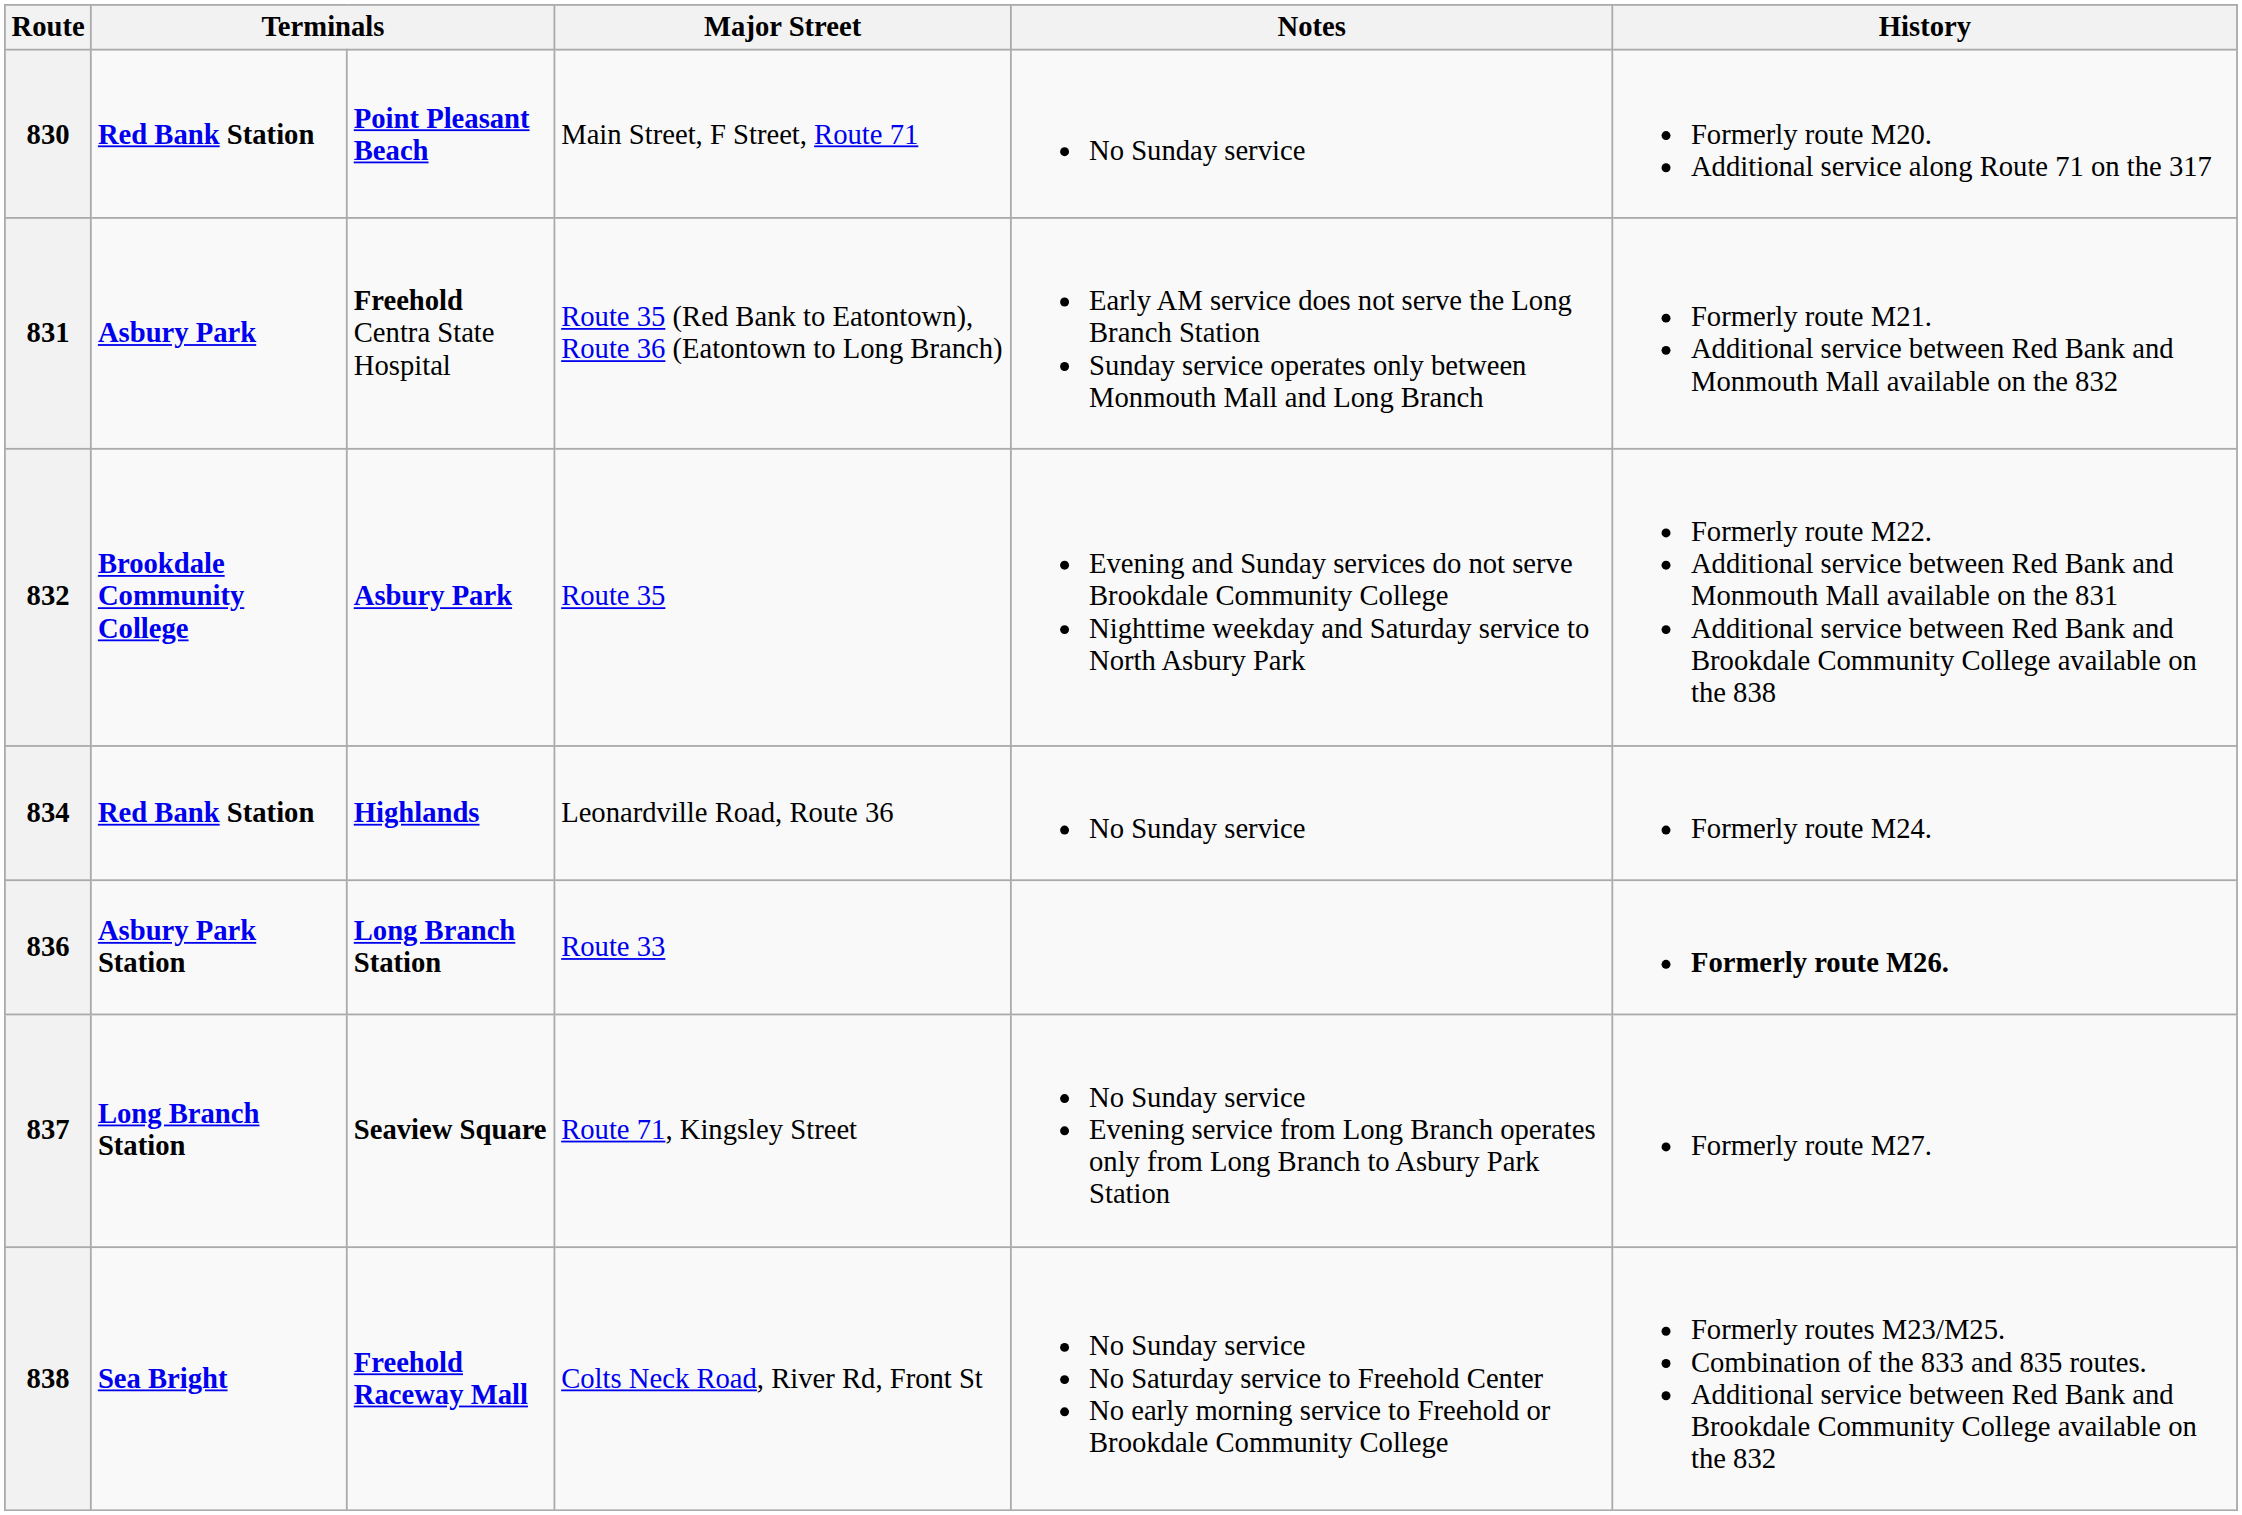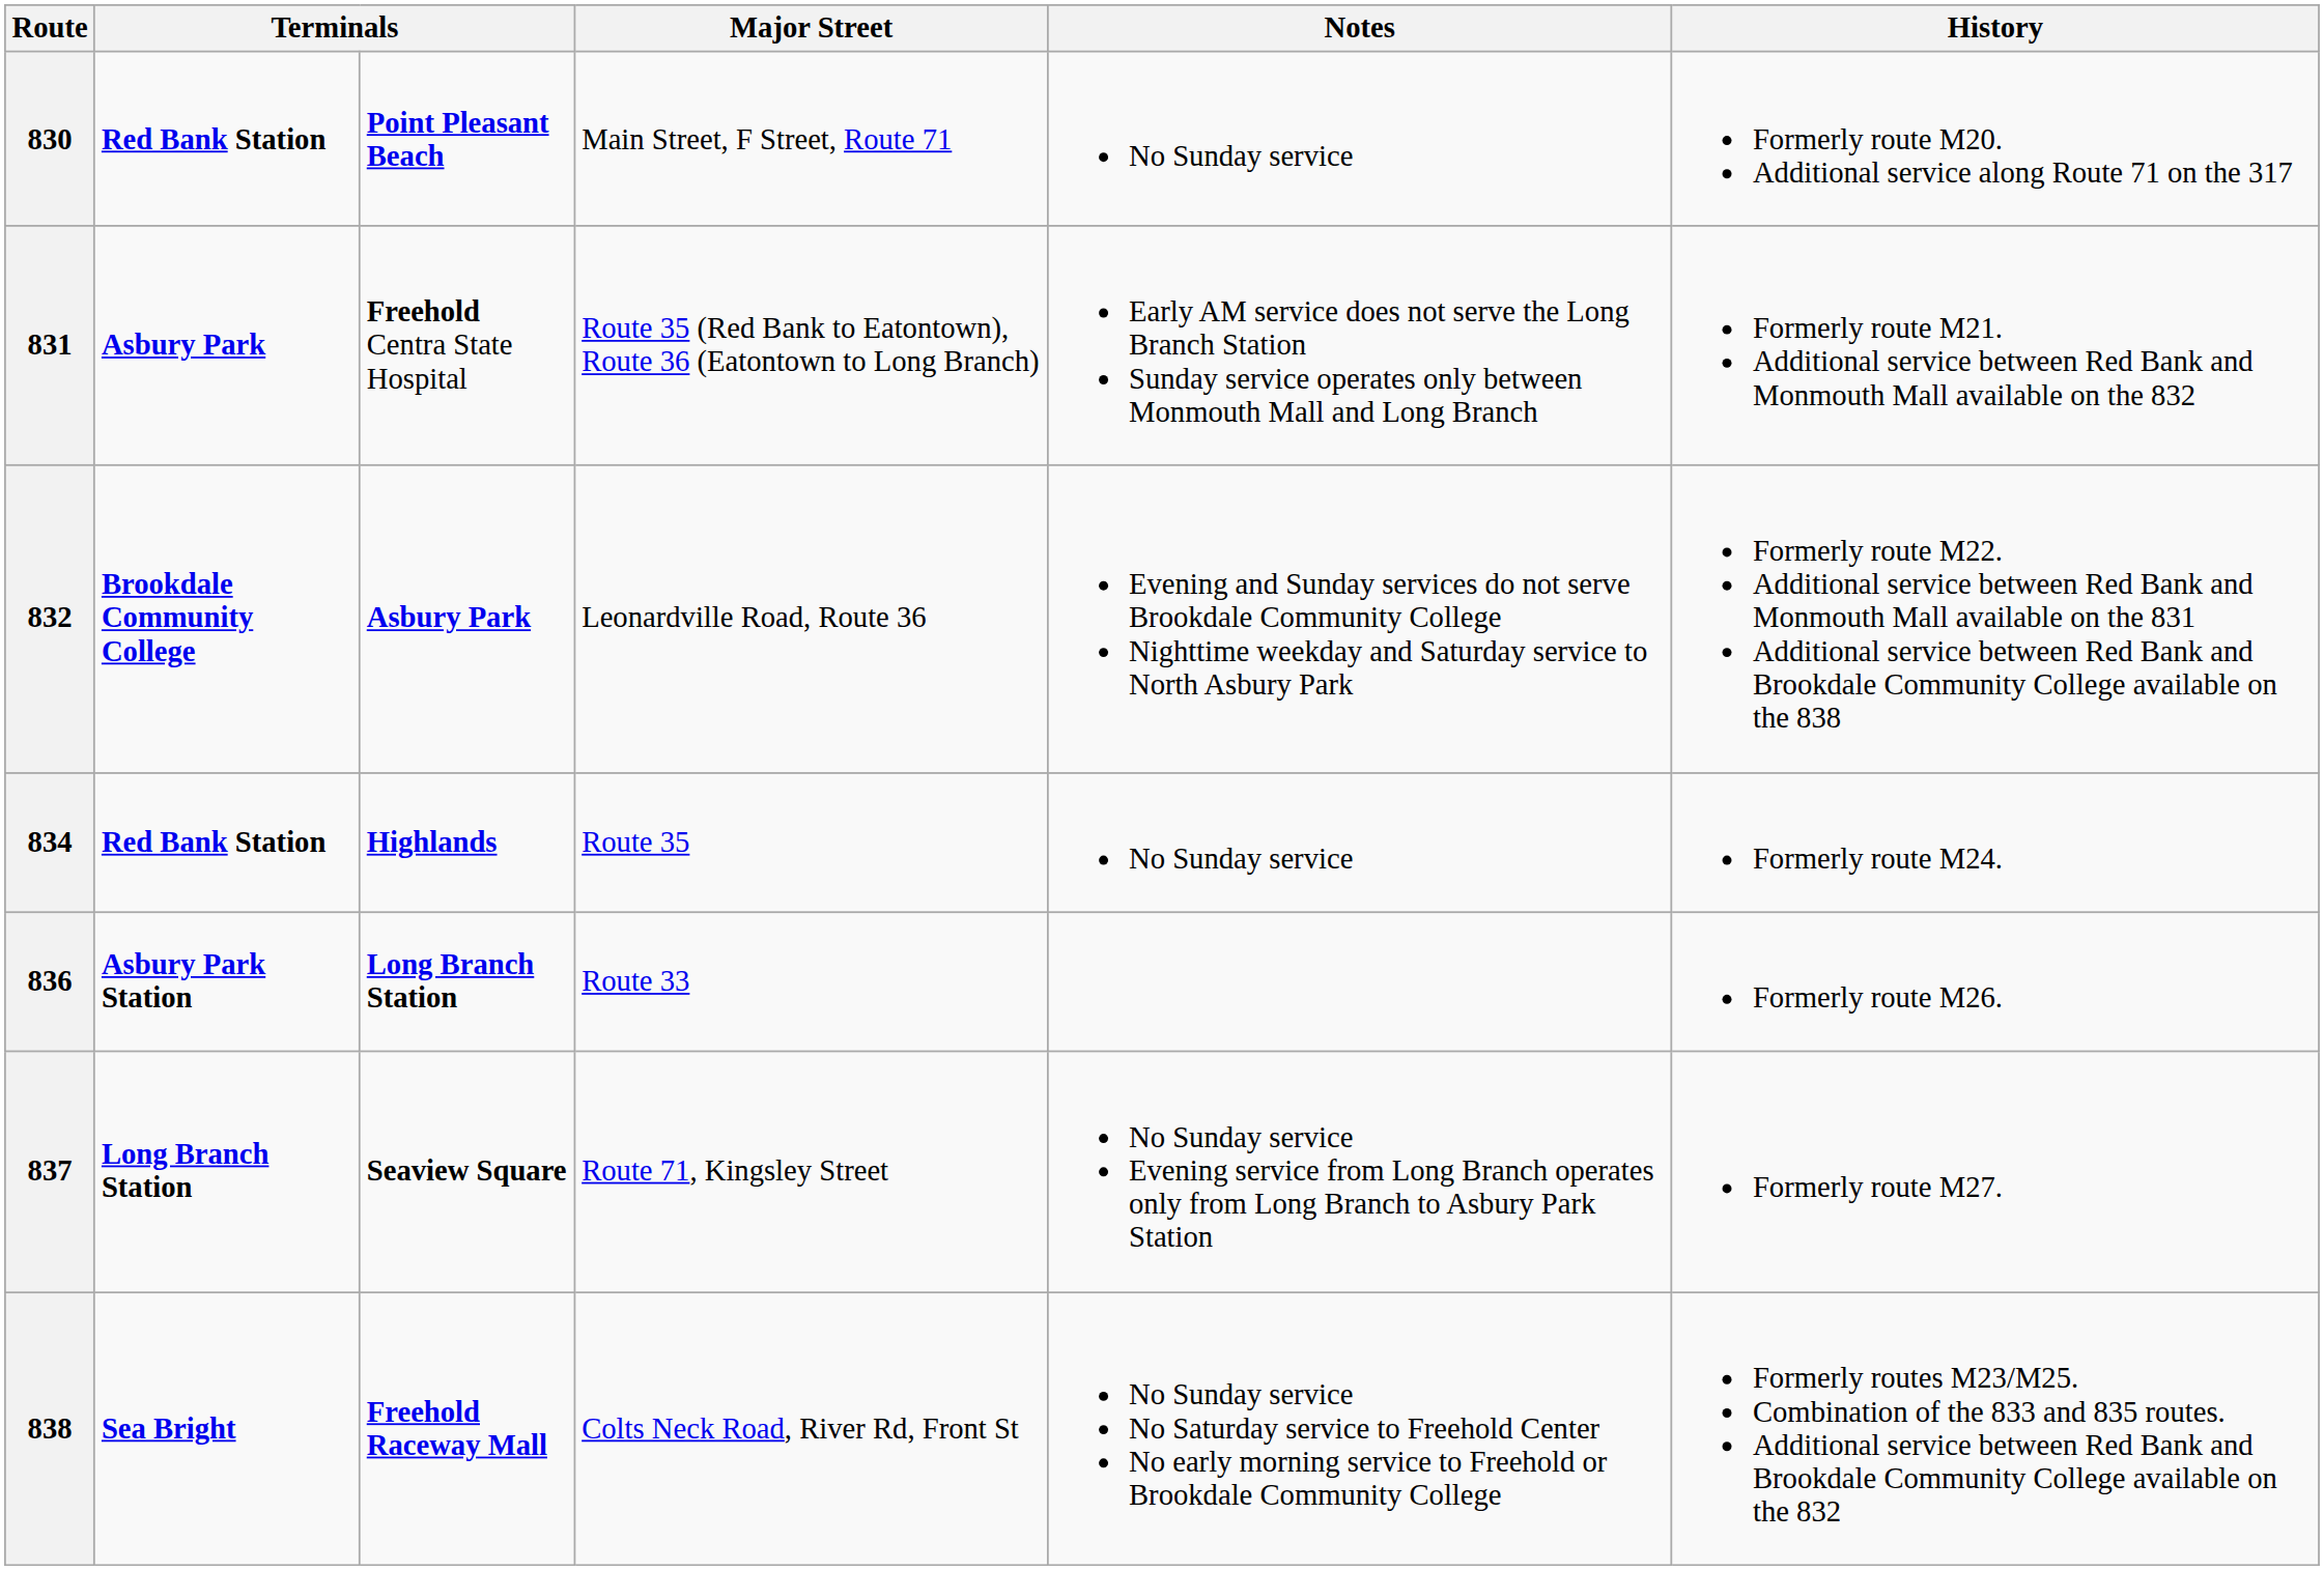832 | Major Street: Route 35 -> Leonardville Road, Route 36
834 | Major Street: Leonardville Road, Route 36 -> Route 35
836 | History: bold -> normal
